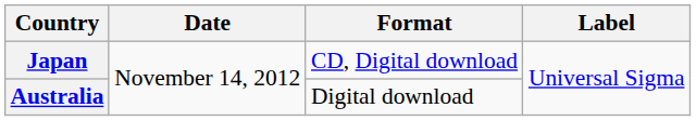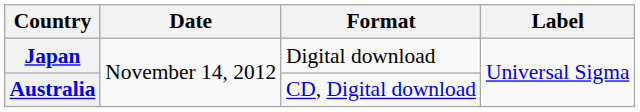Japan | Format: CD, Digital download -> Digital download
Australia | Format: Digital download -> CD, Digital download
